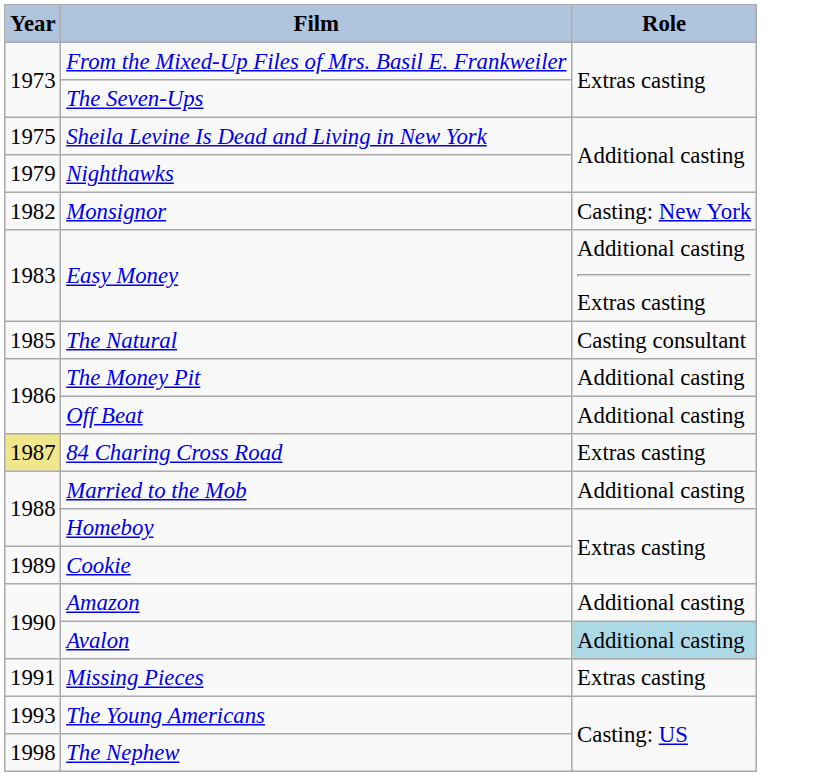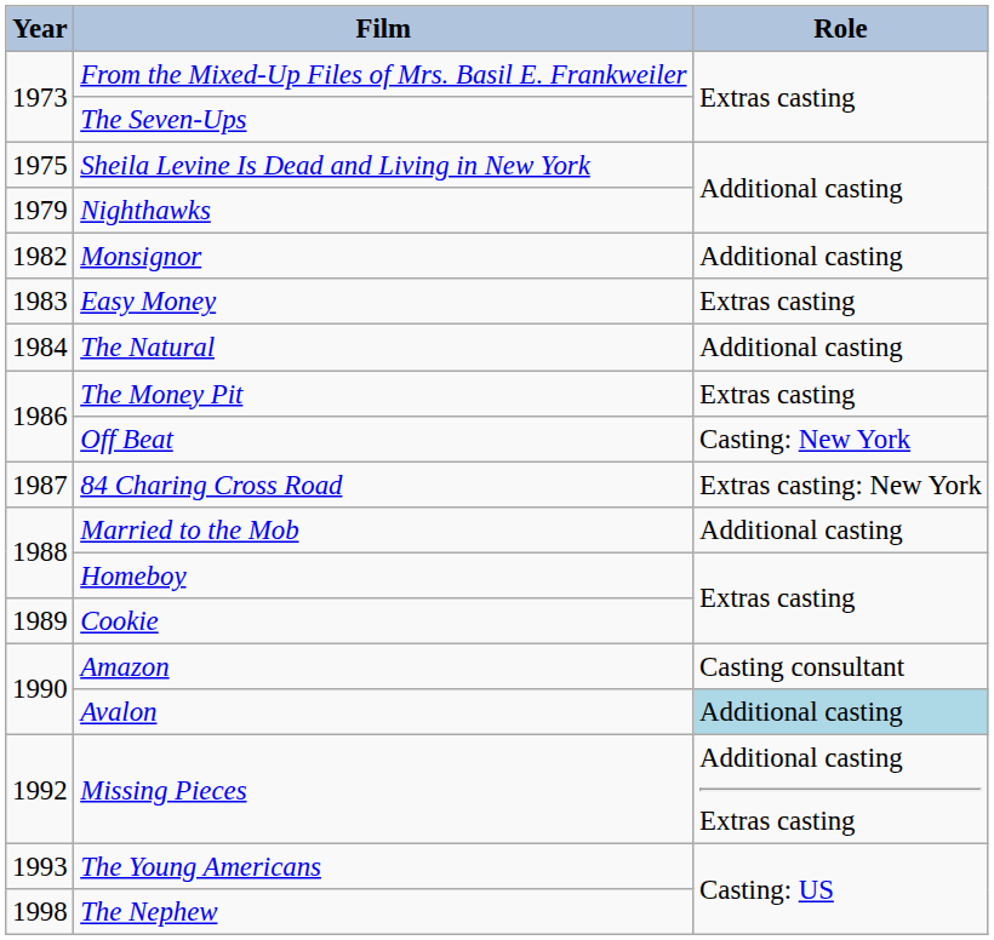Monsignor | Role: Casting: New York -> Additional casting
Easy Money | Role: Additional casting Extras casting -> Extras casting
The Natural | Year: 1985 -> 1984
The Natural | Role: Casting consultant -> Additional casting
The Money Pit | Role: Additional casting -> Extras casting
Off Beat | Role: Additional casting -> Casting: New York
84 Charing Cross Road | Year: khaki background -> no background
84 Charing Cross Road | Role: Extras casting -> Extras casting: New York
Amazon | Role: Additional casting -> Casting consultant
Missing Pieces | Year: 1991 -> 1992
Missing Pieces | Role: Extras casting -> Additional casting Extras casting
